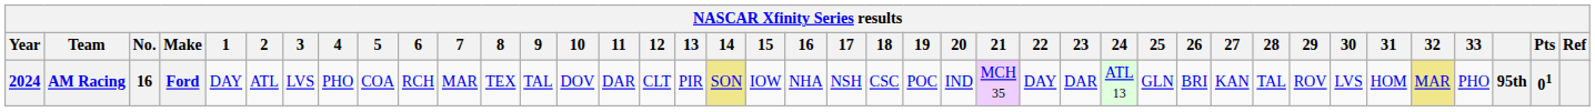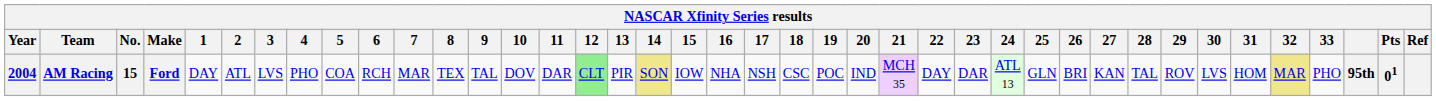AM Racing | Year: 2024 -> 2004
AM Racing | No.: 16 -> 15
AM Racing | 12: no background -> lightgreen background
